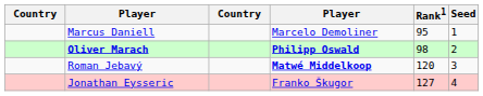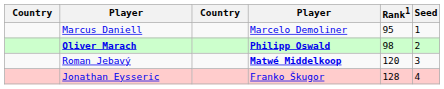Jonathan Eysseric | Rank1: 127 -> 128
